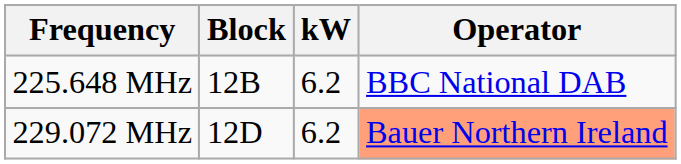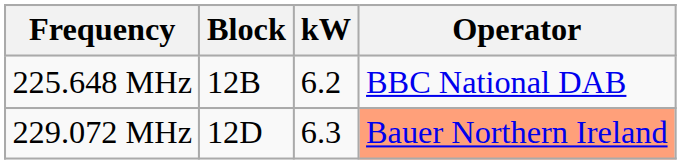229.072 MHz | kW: 6.2 -> 6.3
